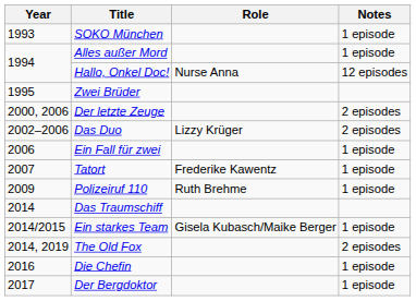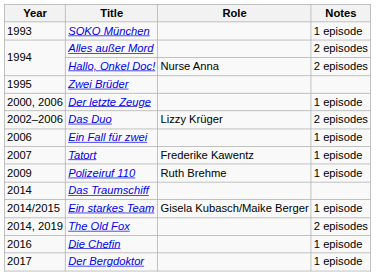Alles außer Mord | Notes: 1 episode -> 2 episodes
Hallo, Onkel Doc! | Notes: 12 episodes -> 2 episodes
Der letzte Zeuge | Notes: 2 episodes -> 1 episode
